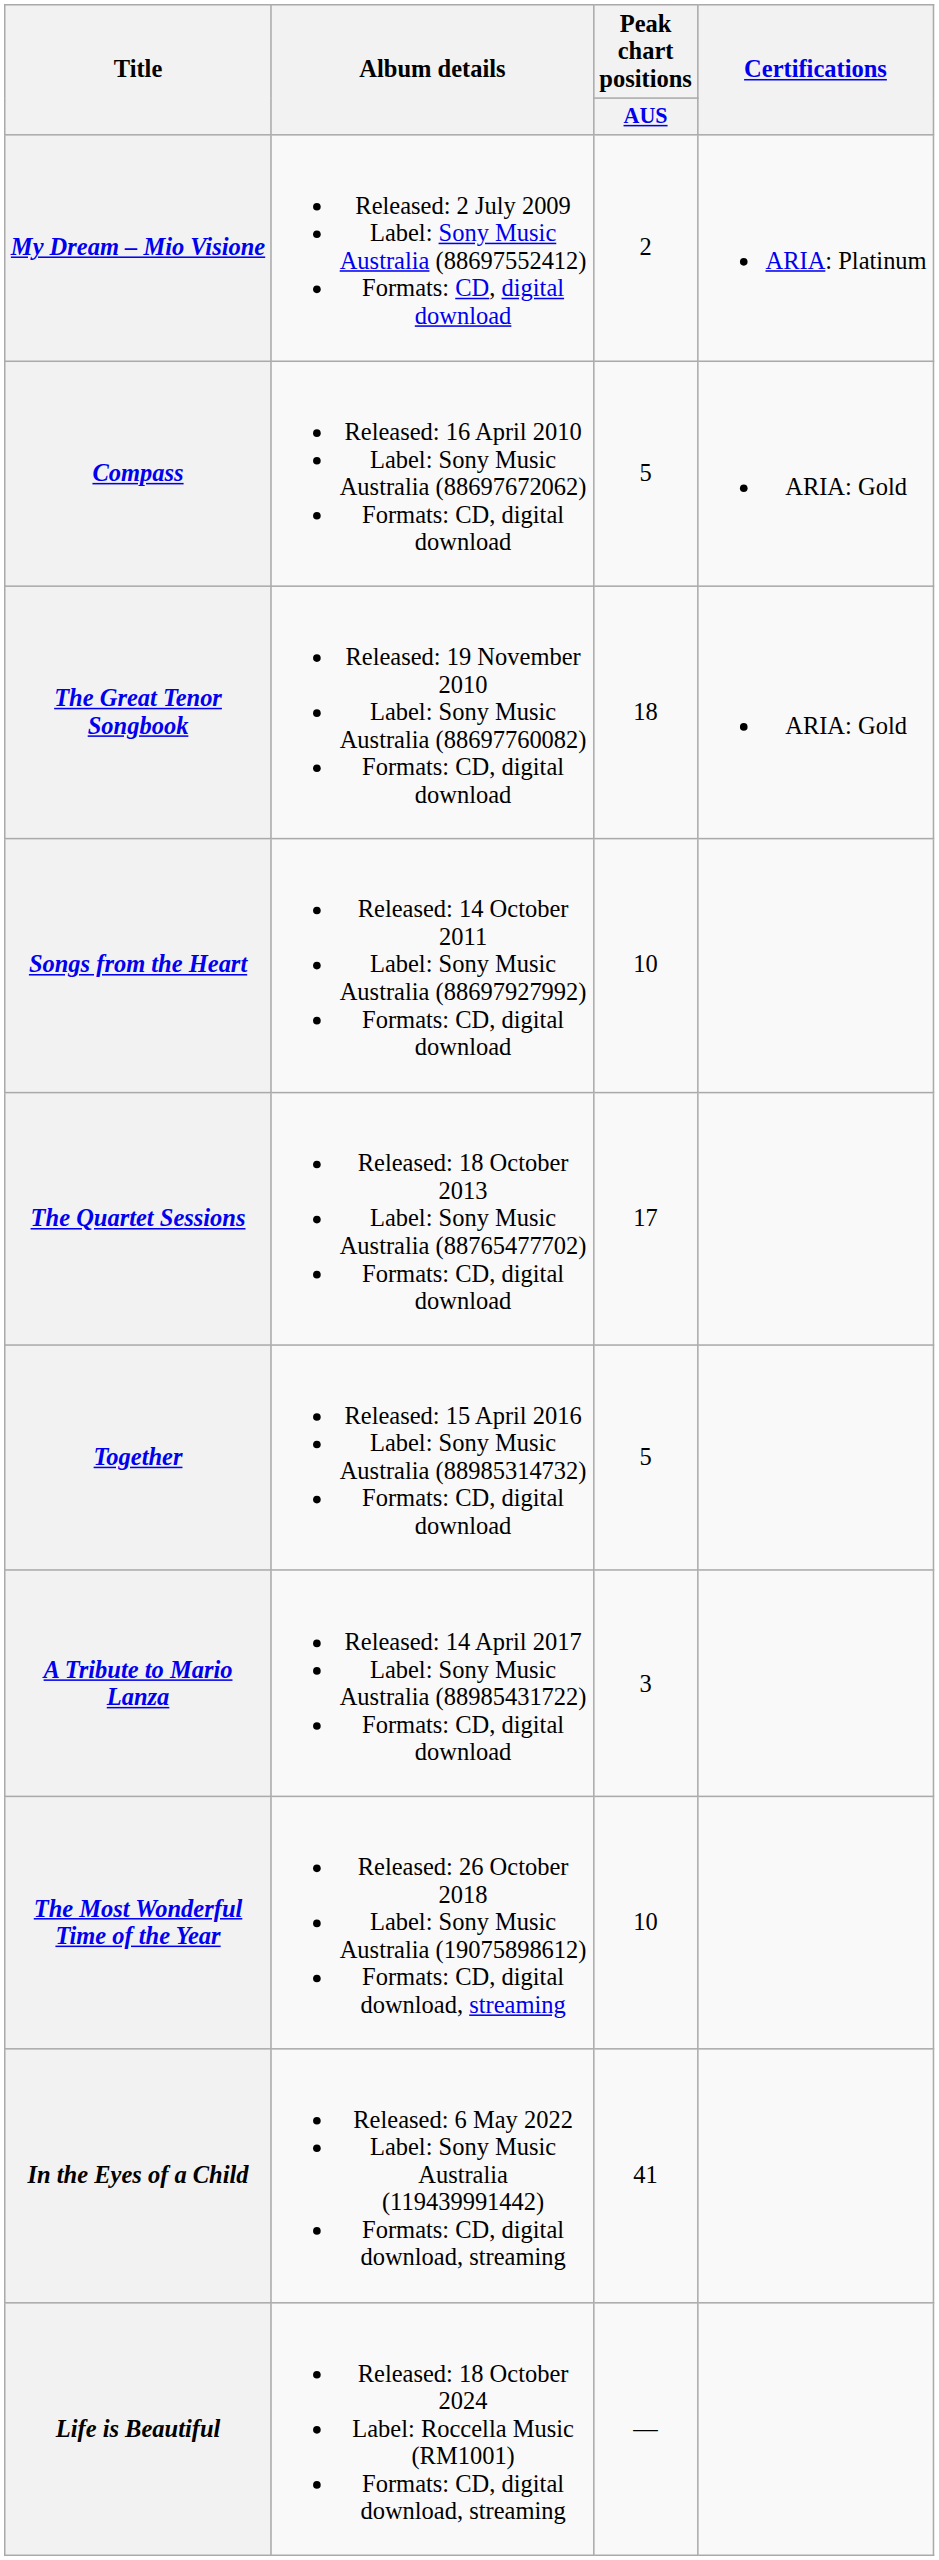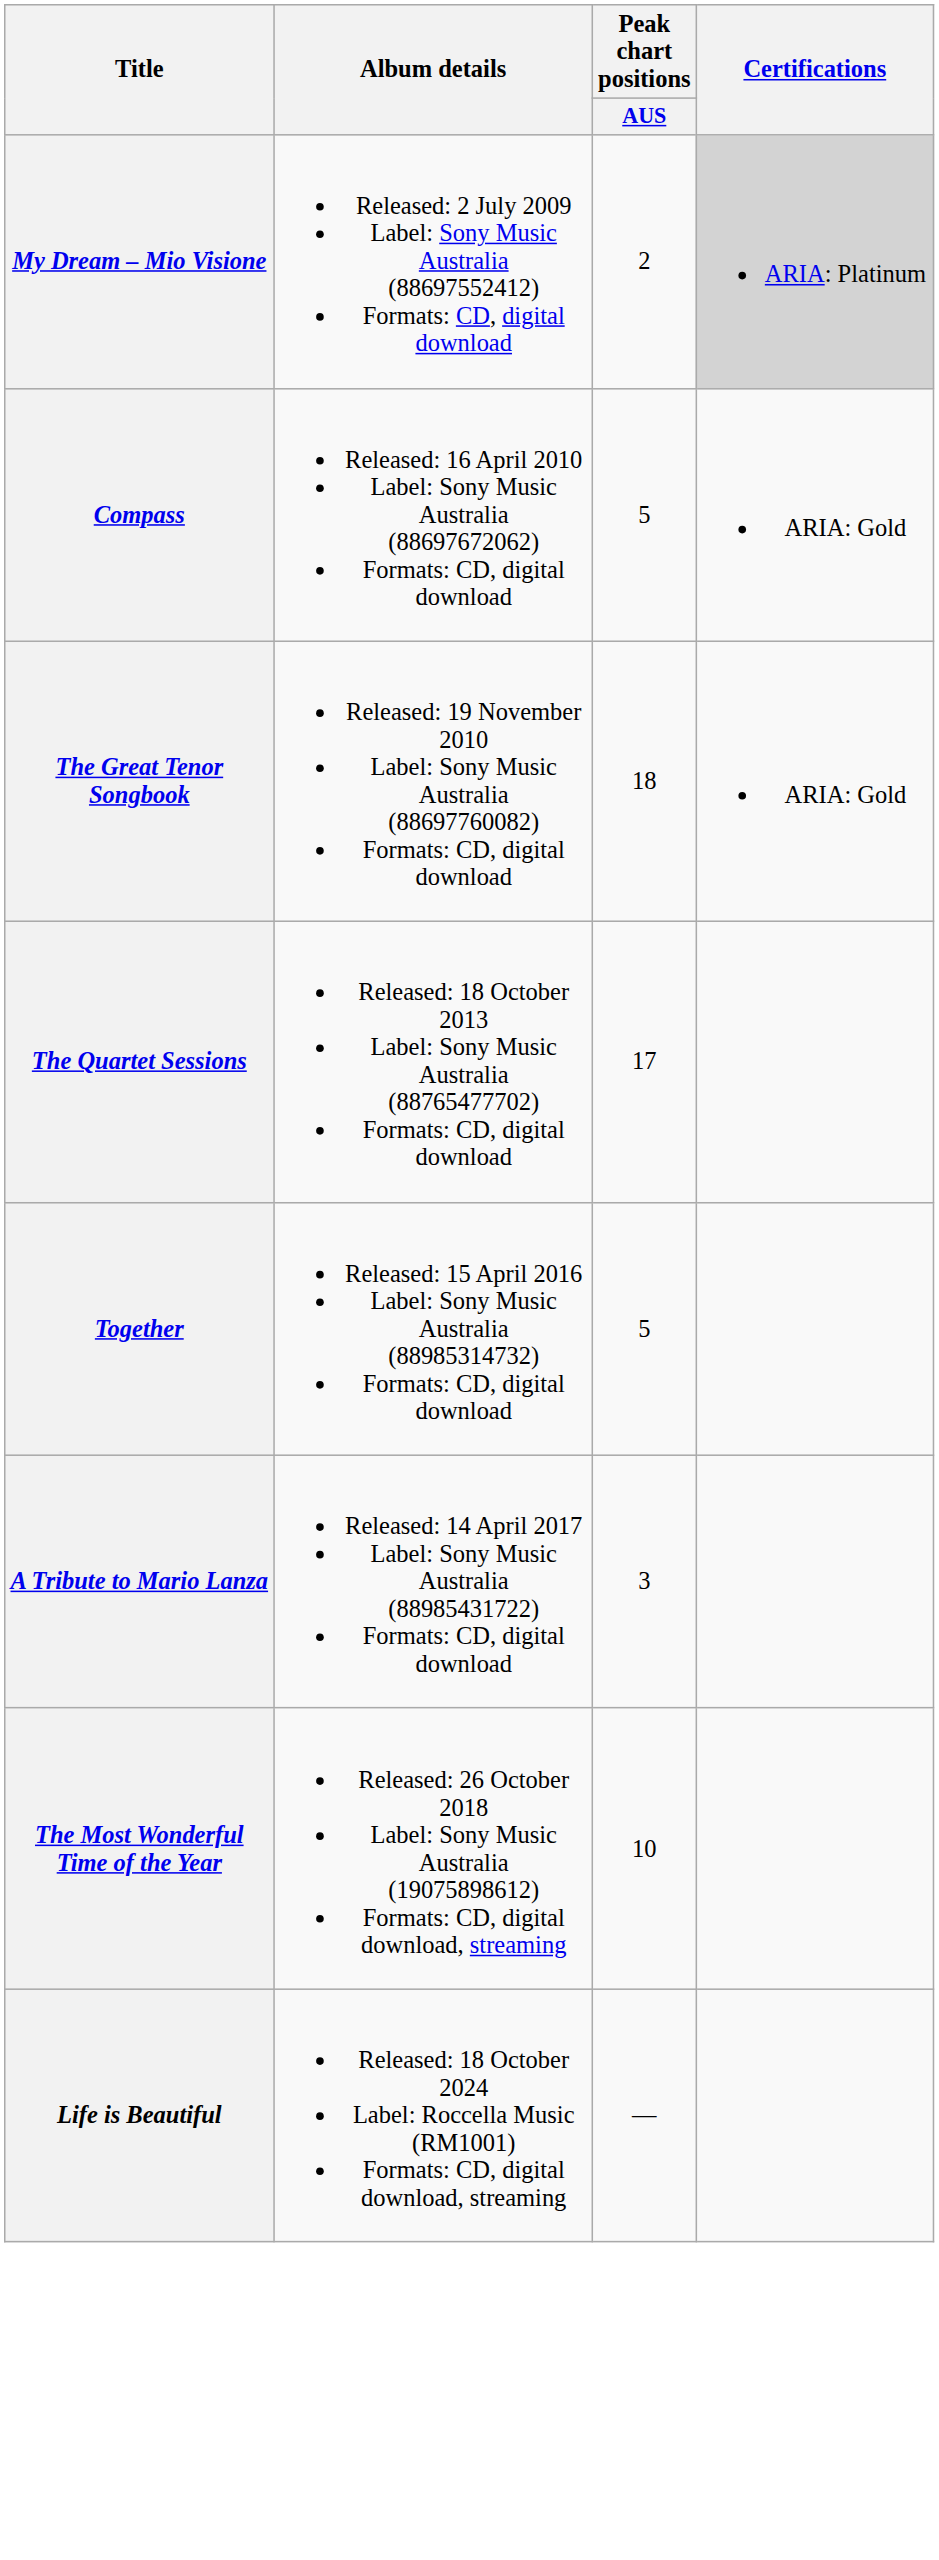My Dream – Mio Visione | Certifications: no background -> lightgrey background
- row: Songs from the Heart | Released: 14 October 2011 Label: Sony Music Australia (88697927992) Formats: CD, digital download | 10
- row: In the Eyes of a Child | Released: 6 May 2022 Label: Sony Music Australia (119439991442) Formats: CD, digital download, streaming | 41
